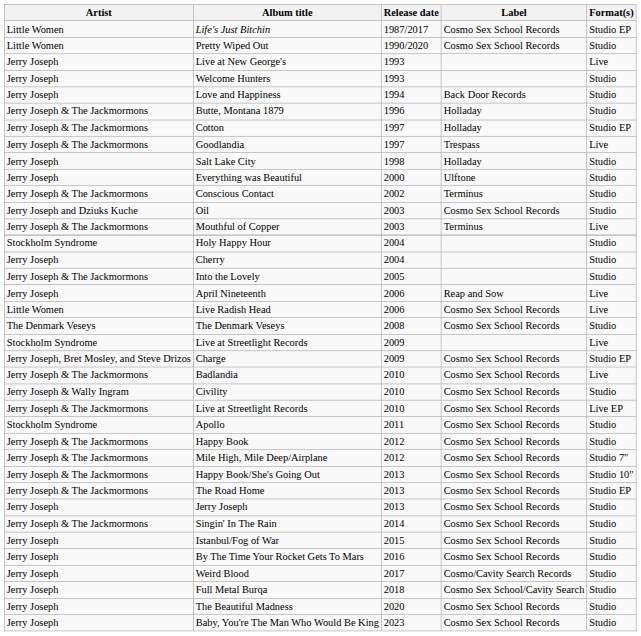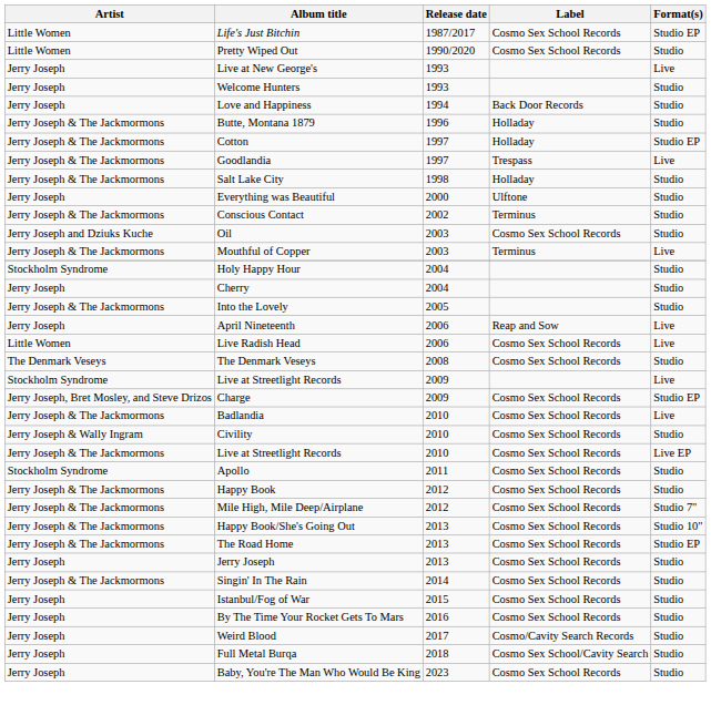Salt Lake City | Artist: Jerry Joseph -> Jerry Joseph & The Jackmormons
- row: Jerry Joseph | The Beautiful Madness | 2020 | Cosmo Sex School Records | Studio
